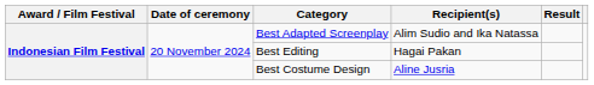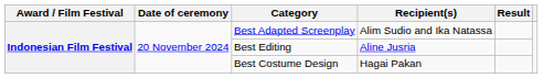Best Editing | Recipient(s): Hagai Pakan -> Aline Jusria
Best Costume Design | Recipient(s): Aline Jusria -> Hagai Pakan
